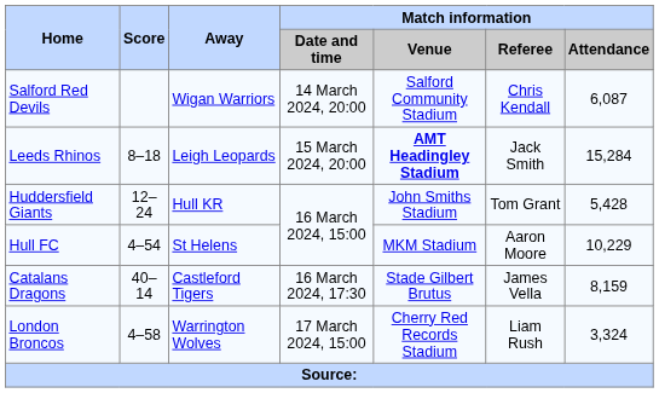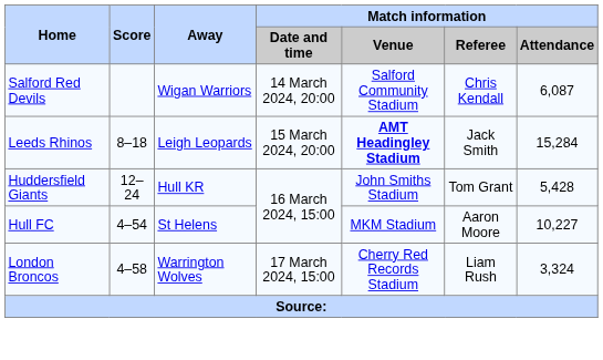Hull FC | Match information / Attendance: 10,229 -> 10,227
- row: Catalans Dragons | 40–14 | Castleford Tigers | 16 March 2024, 17:30 | Stade Gilbert Brutus | James Vella | 8,159
